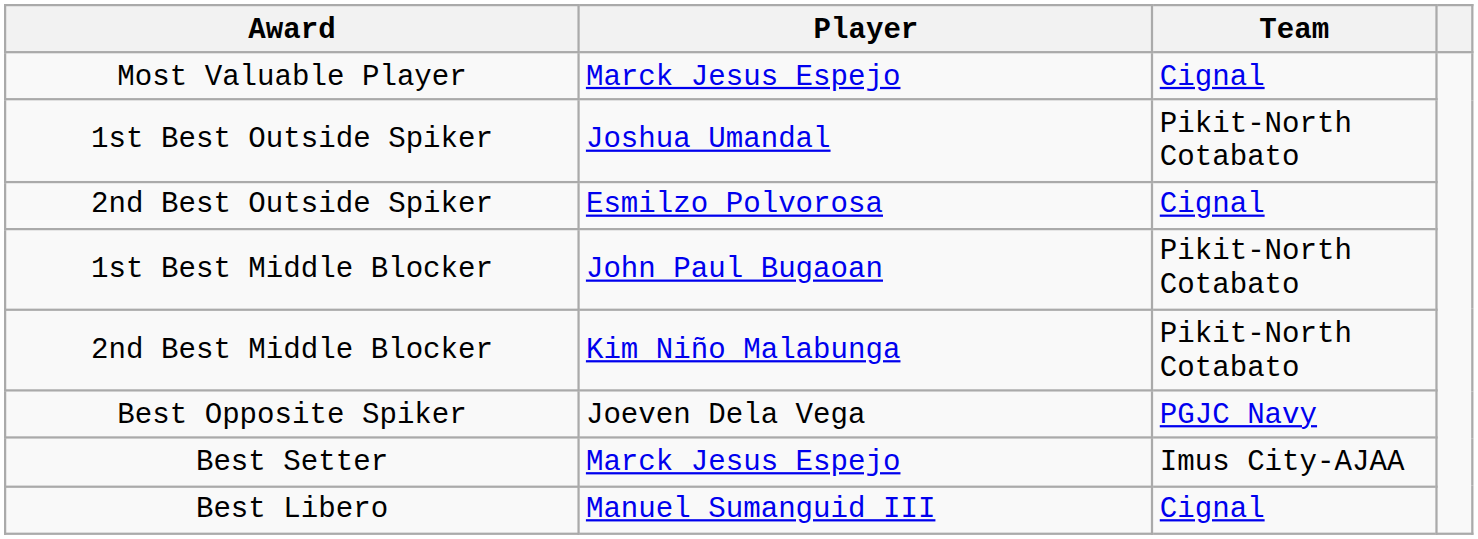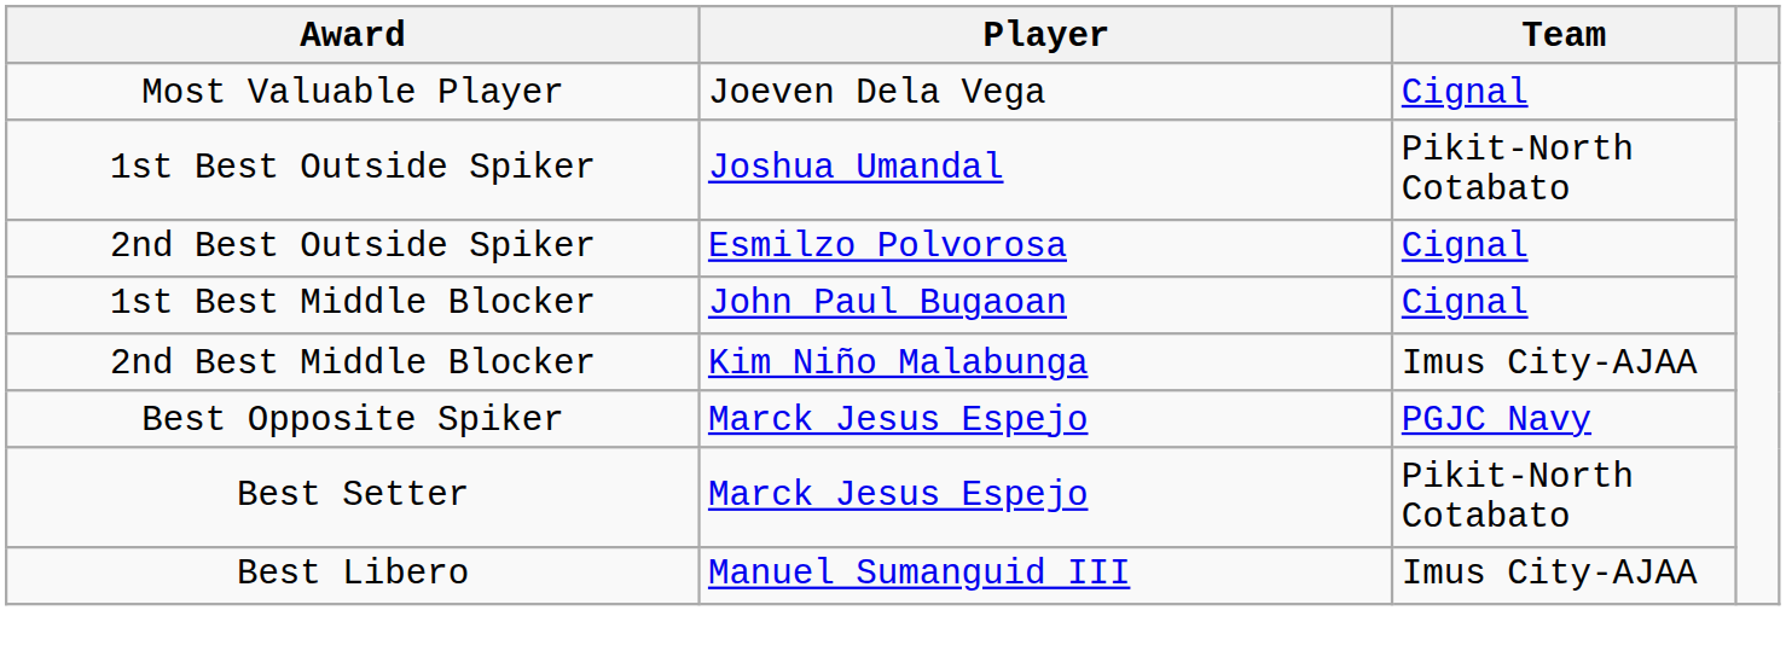Most Valuable Player | Player: Marck Jesus Espejo -> Joeven Dela Vega
1st Best Middle Blocker | Team: Pikit-North Cotabato -> Cignal
2nd Best Middle Blocker | Team: Pikit-North Cotabato -> Imus City-AJAA
Best Opposite Spiker | Player: Joeven Dela Vega -> Marck Jesus Espejo
Best Setter | Team: Imus City-AJAA -> Pikit-North Cotabato
Best Libero | Team: Cignal -> Imus City-AJAA
